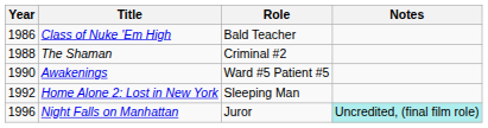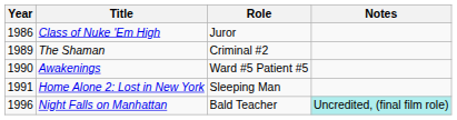Class of Nuke 'Em High | Role: Bald Teacher -> Juror
The Shaman | Year: 1988 -> 1989
Home Alone 2: Lost in New York | Year: 1992 -> 1991
Night Falls on Manhattan | Role: Juror -> Bald Teacher
